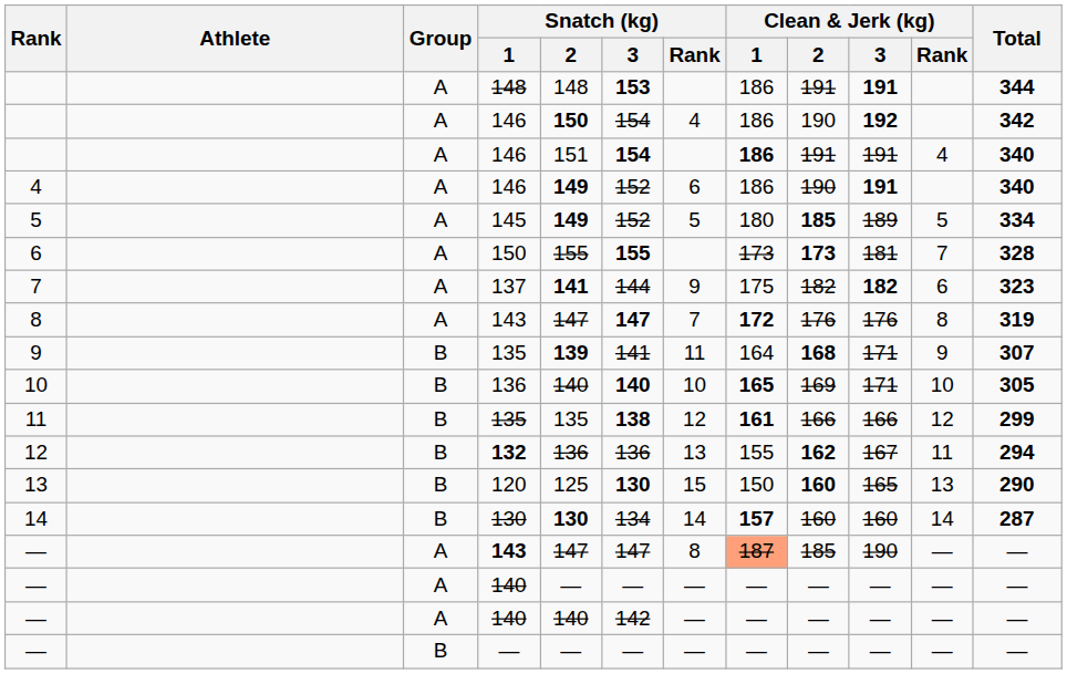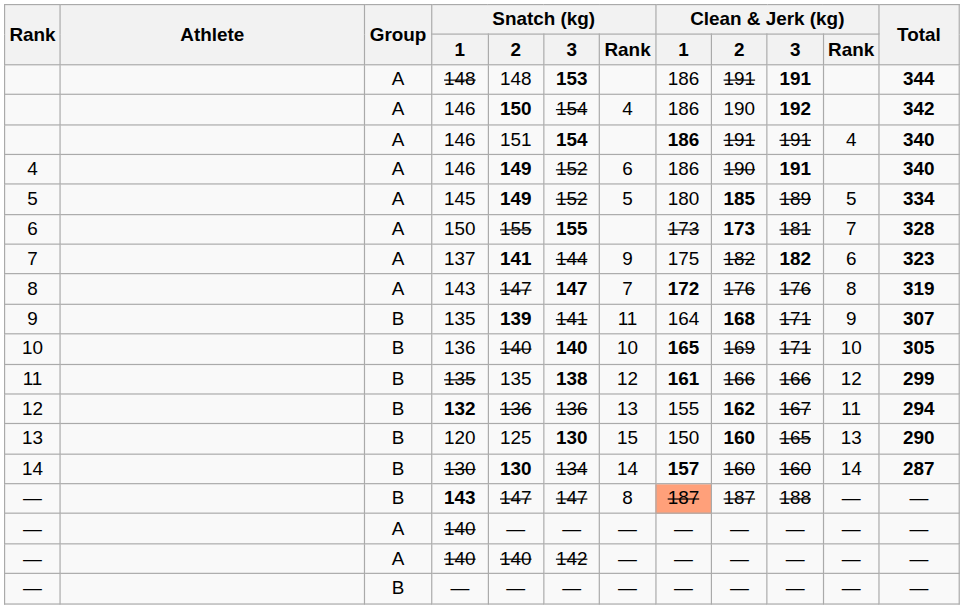— / 143 | Group: A -> B
— / 143 | Clean & Jerk (kg) / 2: 185 -> 187
— / 143 | Clean & Jerk (kg) / 3: 190 -> 188
